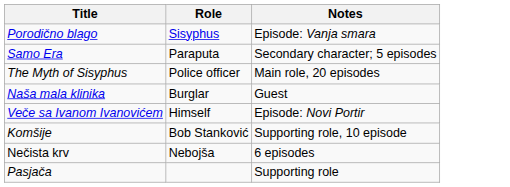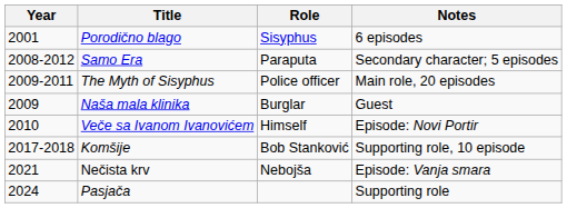+ column: Year | 2001 | 2008-2012 | 2009-2011 | 2009 | 2010 | 2017-2018 | 2021 | 2024
Porodično blago | Notes: Episode: Vanja smara -> 6 episodes
Nečista krv | Notes: 6 episodes -> Episode: Vanja smara
